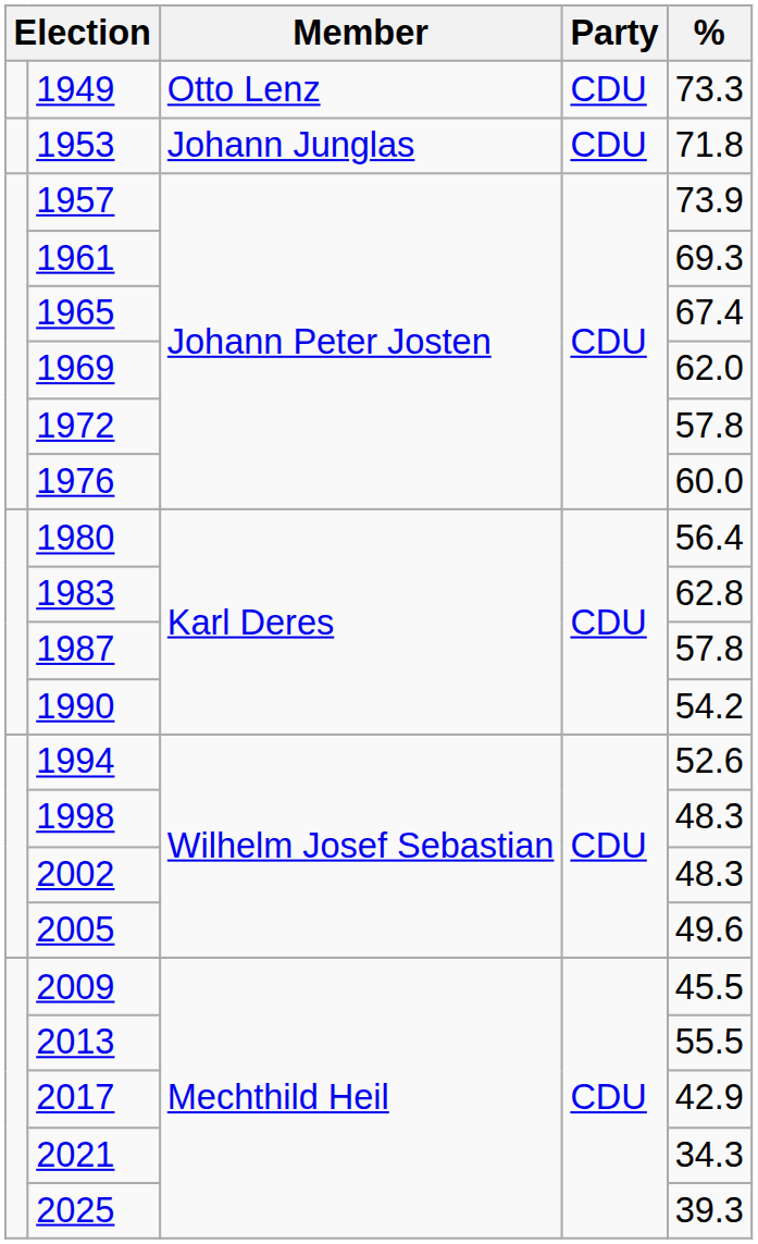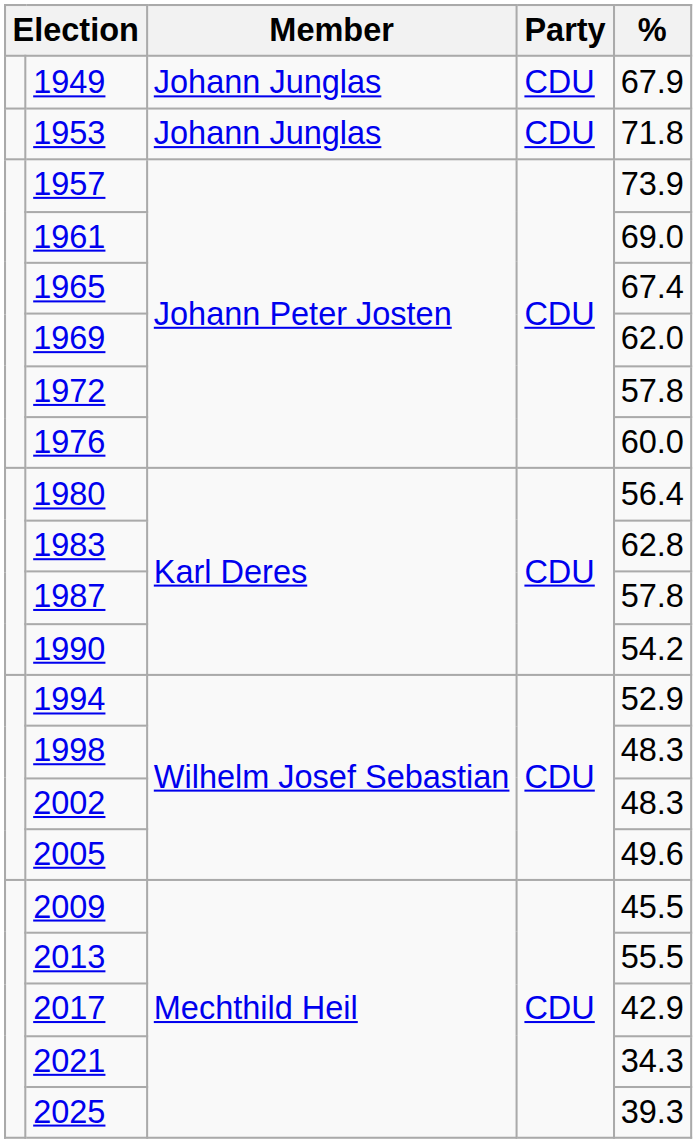1949 | Member: Otto Lenz -> Johann Junglas
1949 | %: 73.3 -> 67.9
1961 | %: 69.3 -> 69.0
1994 | %: 52.6 -> 52.9
